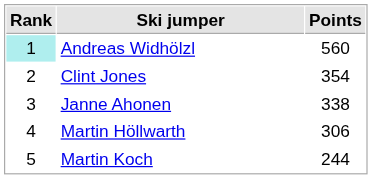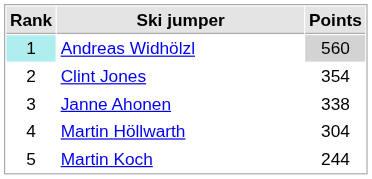Andreas Widhölzl | Points: no background -> lightgrey background
Martin Höllwarth | Points: 306 -> 304
